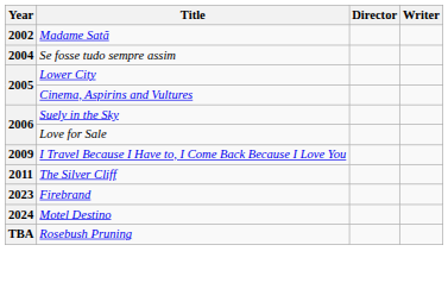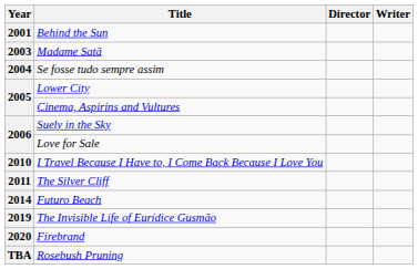+ row: 2001 | Behind the Sun
Madame Satã | Year: 2002 -> 2003
I Travel Because I Have to, I Come Back Because I Love You | Year: 2009 -> 2010
+ row: 2014 | Futuro Beach
+ row: 2019 | The Invisible Life of Eurídice Gusmão
Firebrand | Year: 2023 -> 2020
- row: 2024 | Motel Destino
